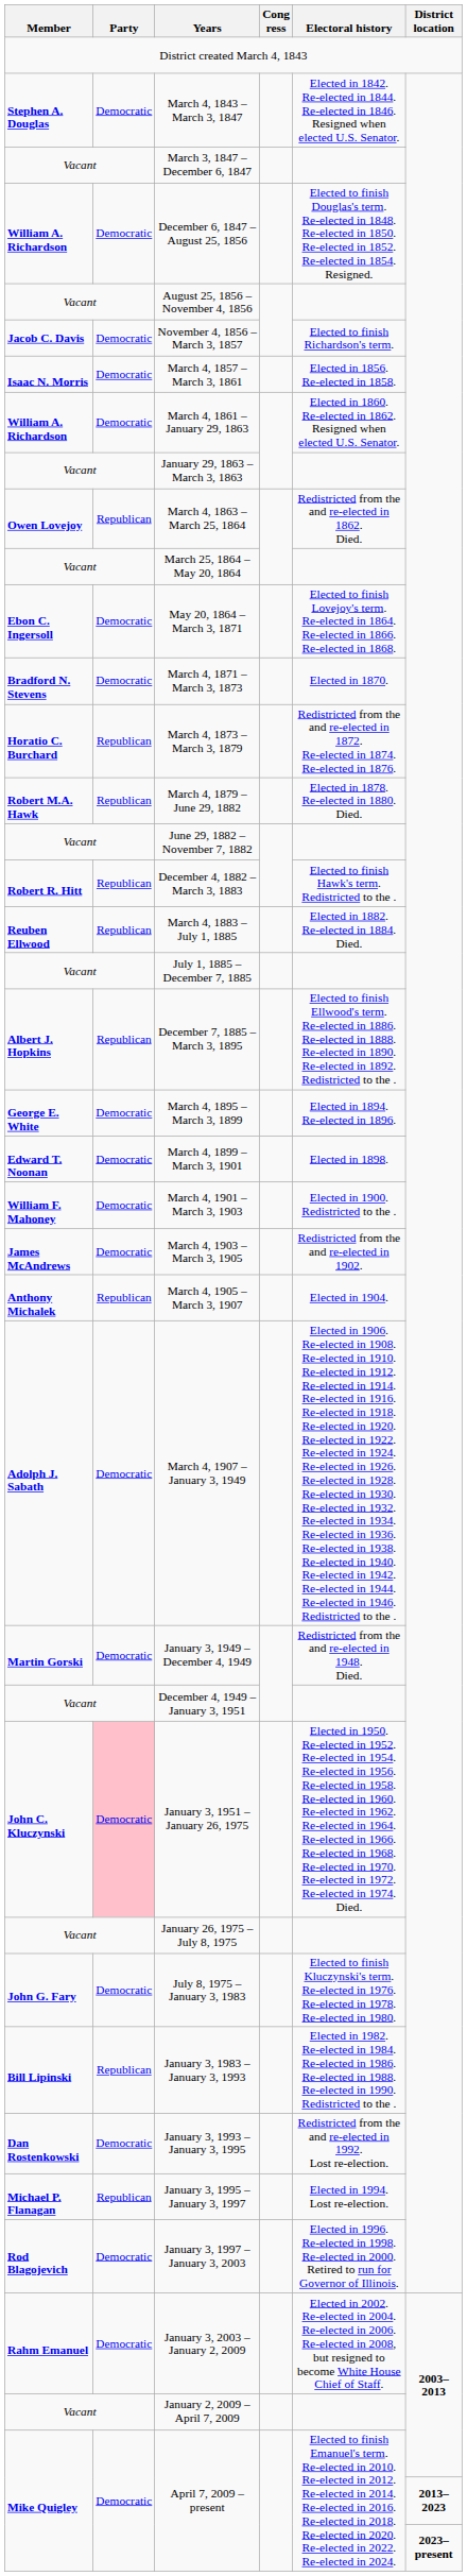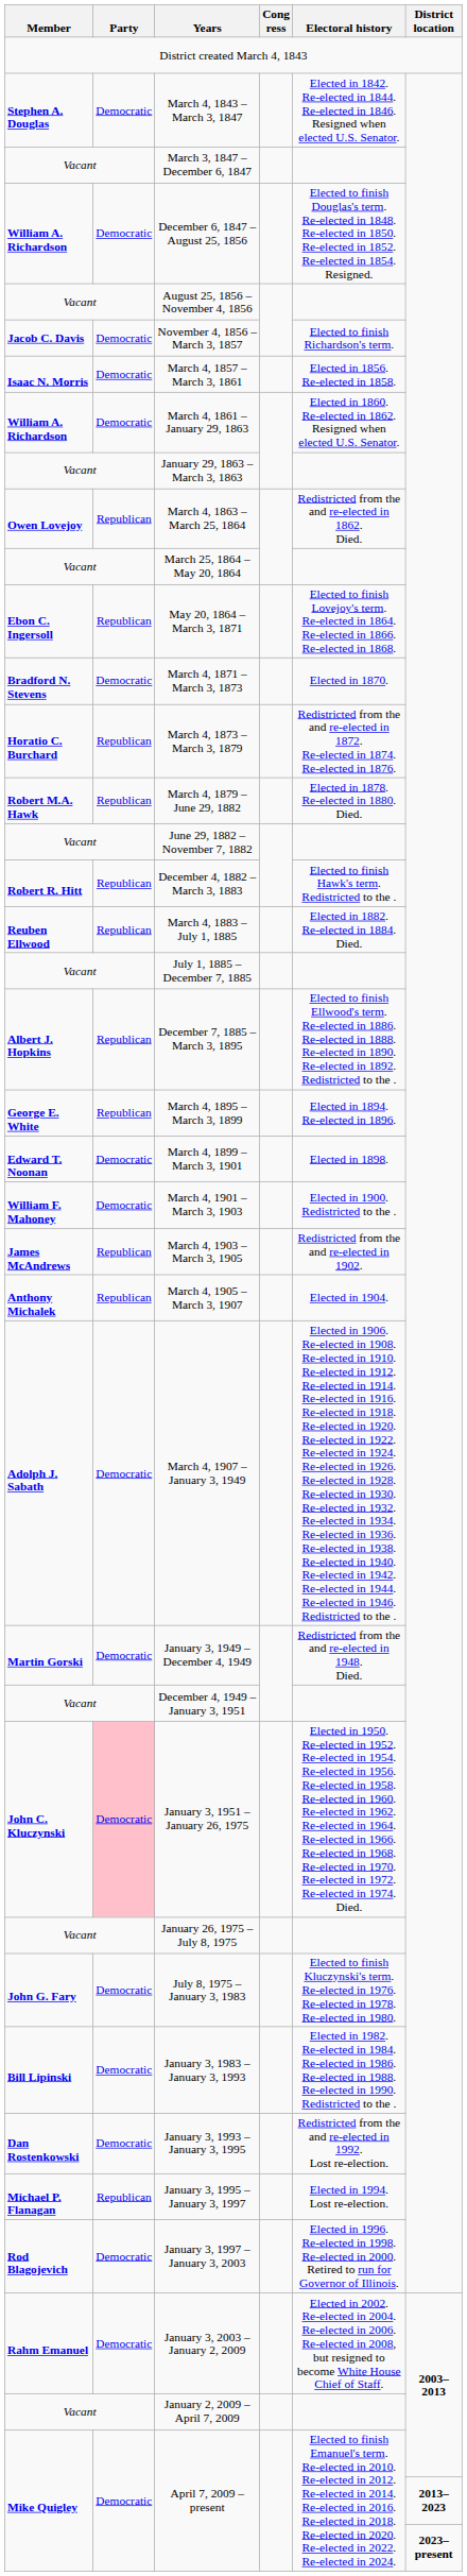May 20, 1864 – March 3, 1871 | Party: Democratic -> Republican
March 4, 1895 – March 3, 1899 | Party: Democratic -> Republican
March 4, 1903 – March 3, 1905 | Party: Democratic -> Republican
January 3, 1983 – January 3, 1993 | Party: Republican -> Democratic
